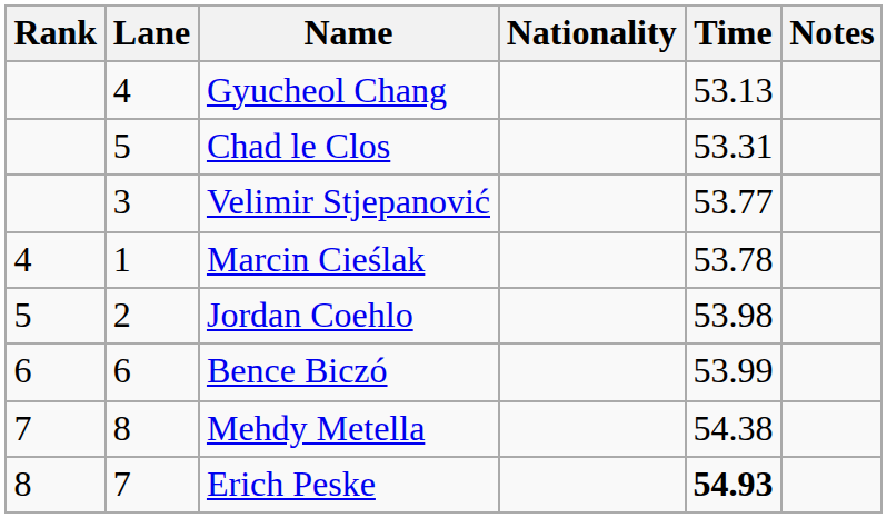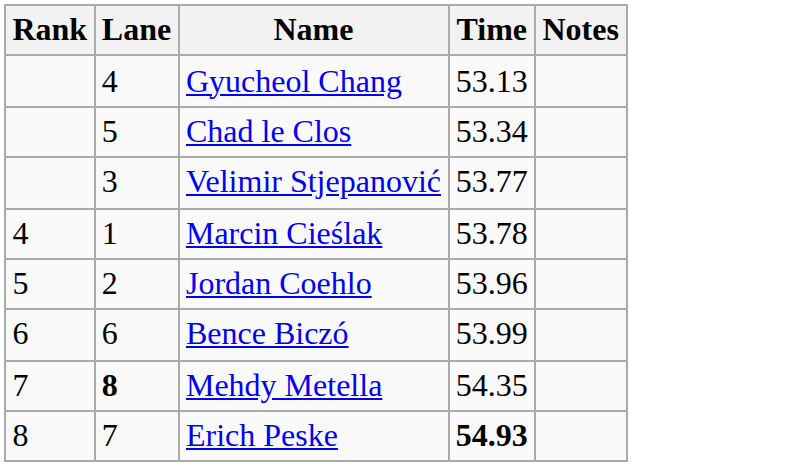- column: Nationality
Chad le Clos | Time: 53.31 -> 53.34
Jordan Coehlo | Time: 53.98 -> 53.96
Mehdy Metella | Lane: normal -> bold
Mehdy Metella | Time: 54.38 -> 54.35
